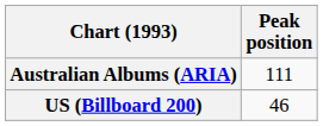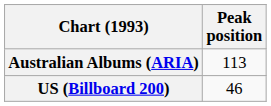Australian Albums (ARIA) | Peak position: 111 -> 113
